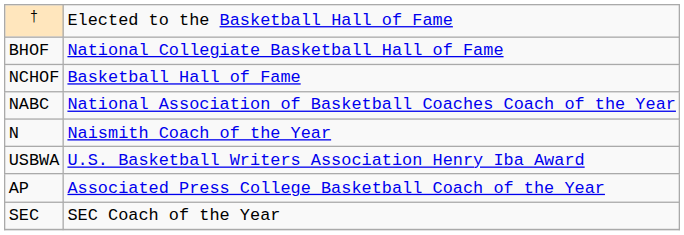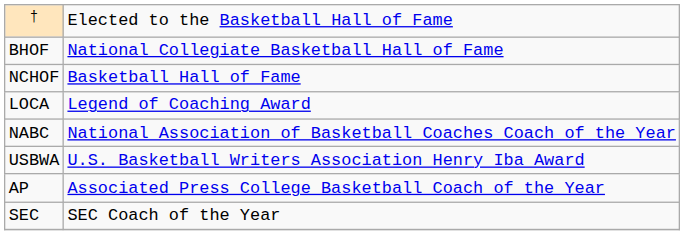+ row: LOCA | Legend of Coaching Award
- row: N | Naismith Coach of the Year
